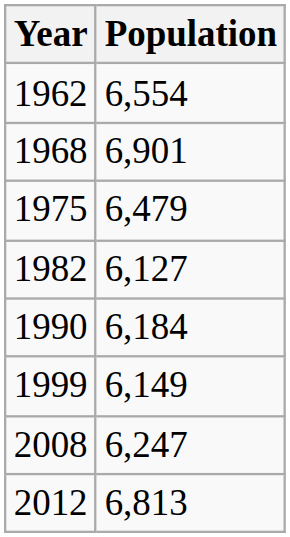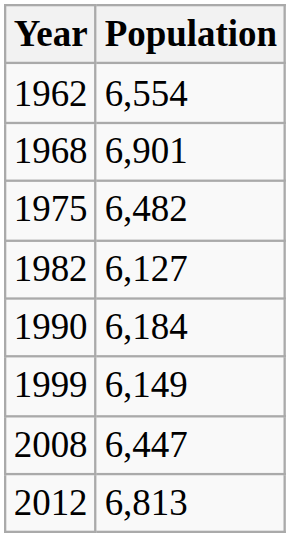1975 | Population: 6,479 -> 6,482
2008 | Population: 6,247 -> 6,447
